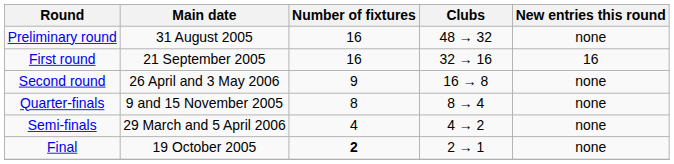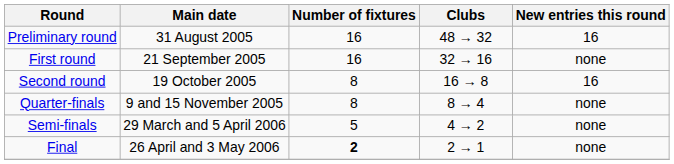Preliminary round | New entries this round: none -> 16
First round | New entries this round: 16 -> none
Second round | Main date: 26 April and 3 May 2006 -> 19 October 2005
Second round | Number of fixtures: 9 -> 8
Second round | New entries this round: none -> 16
Semi-finals | Number of fixtures: 4 -> 5
Final | Main date: 19 October 2005 -> 26 April and 3 May 2006
